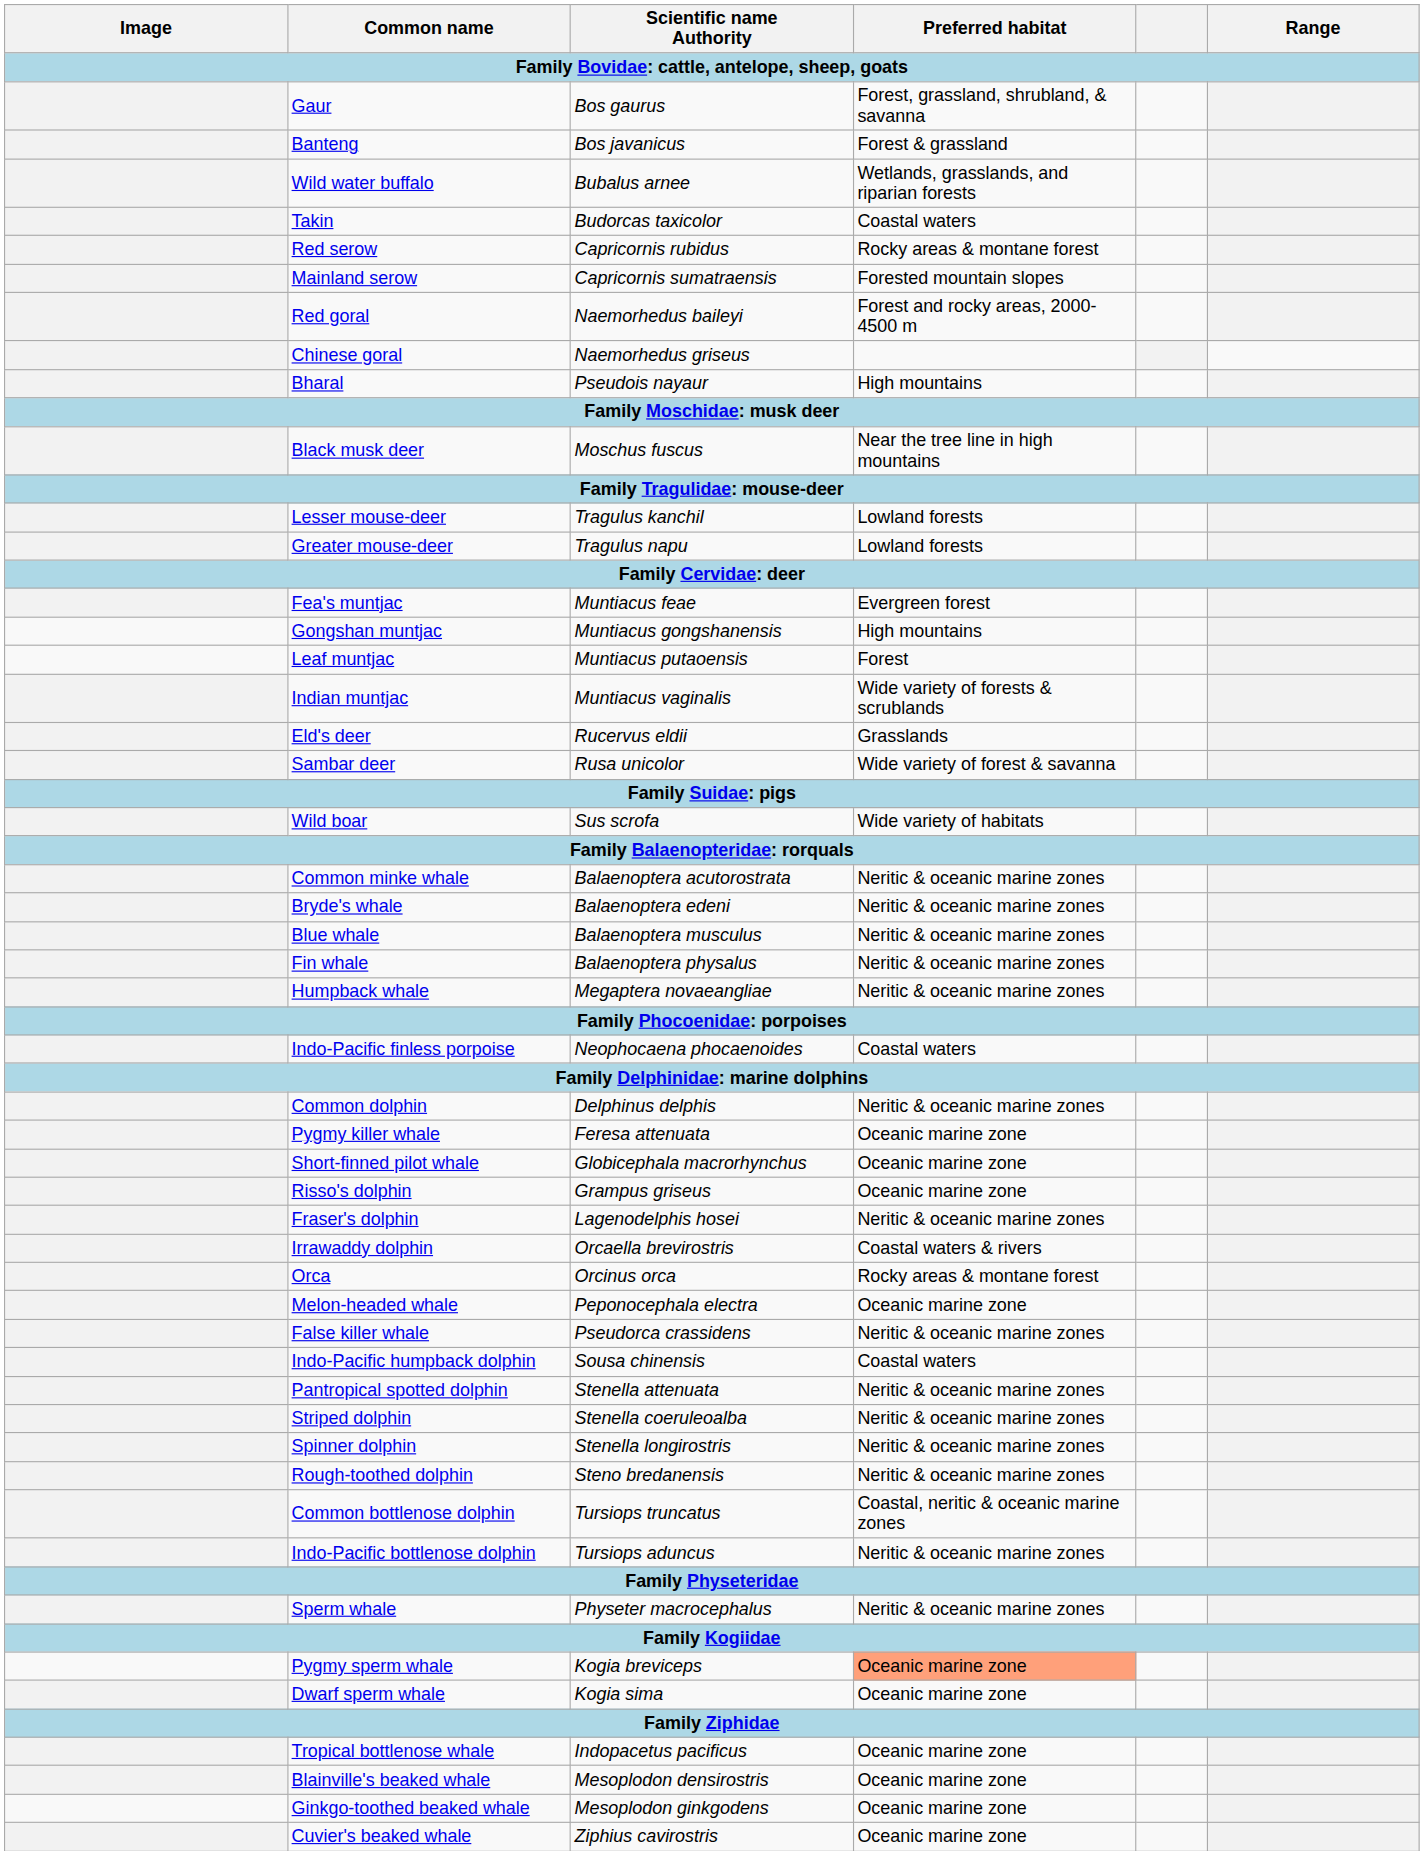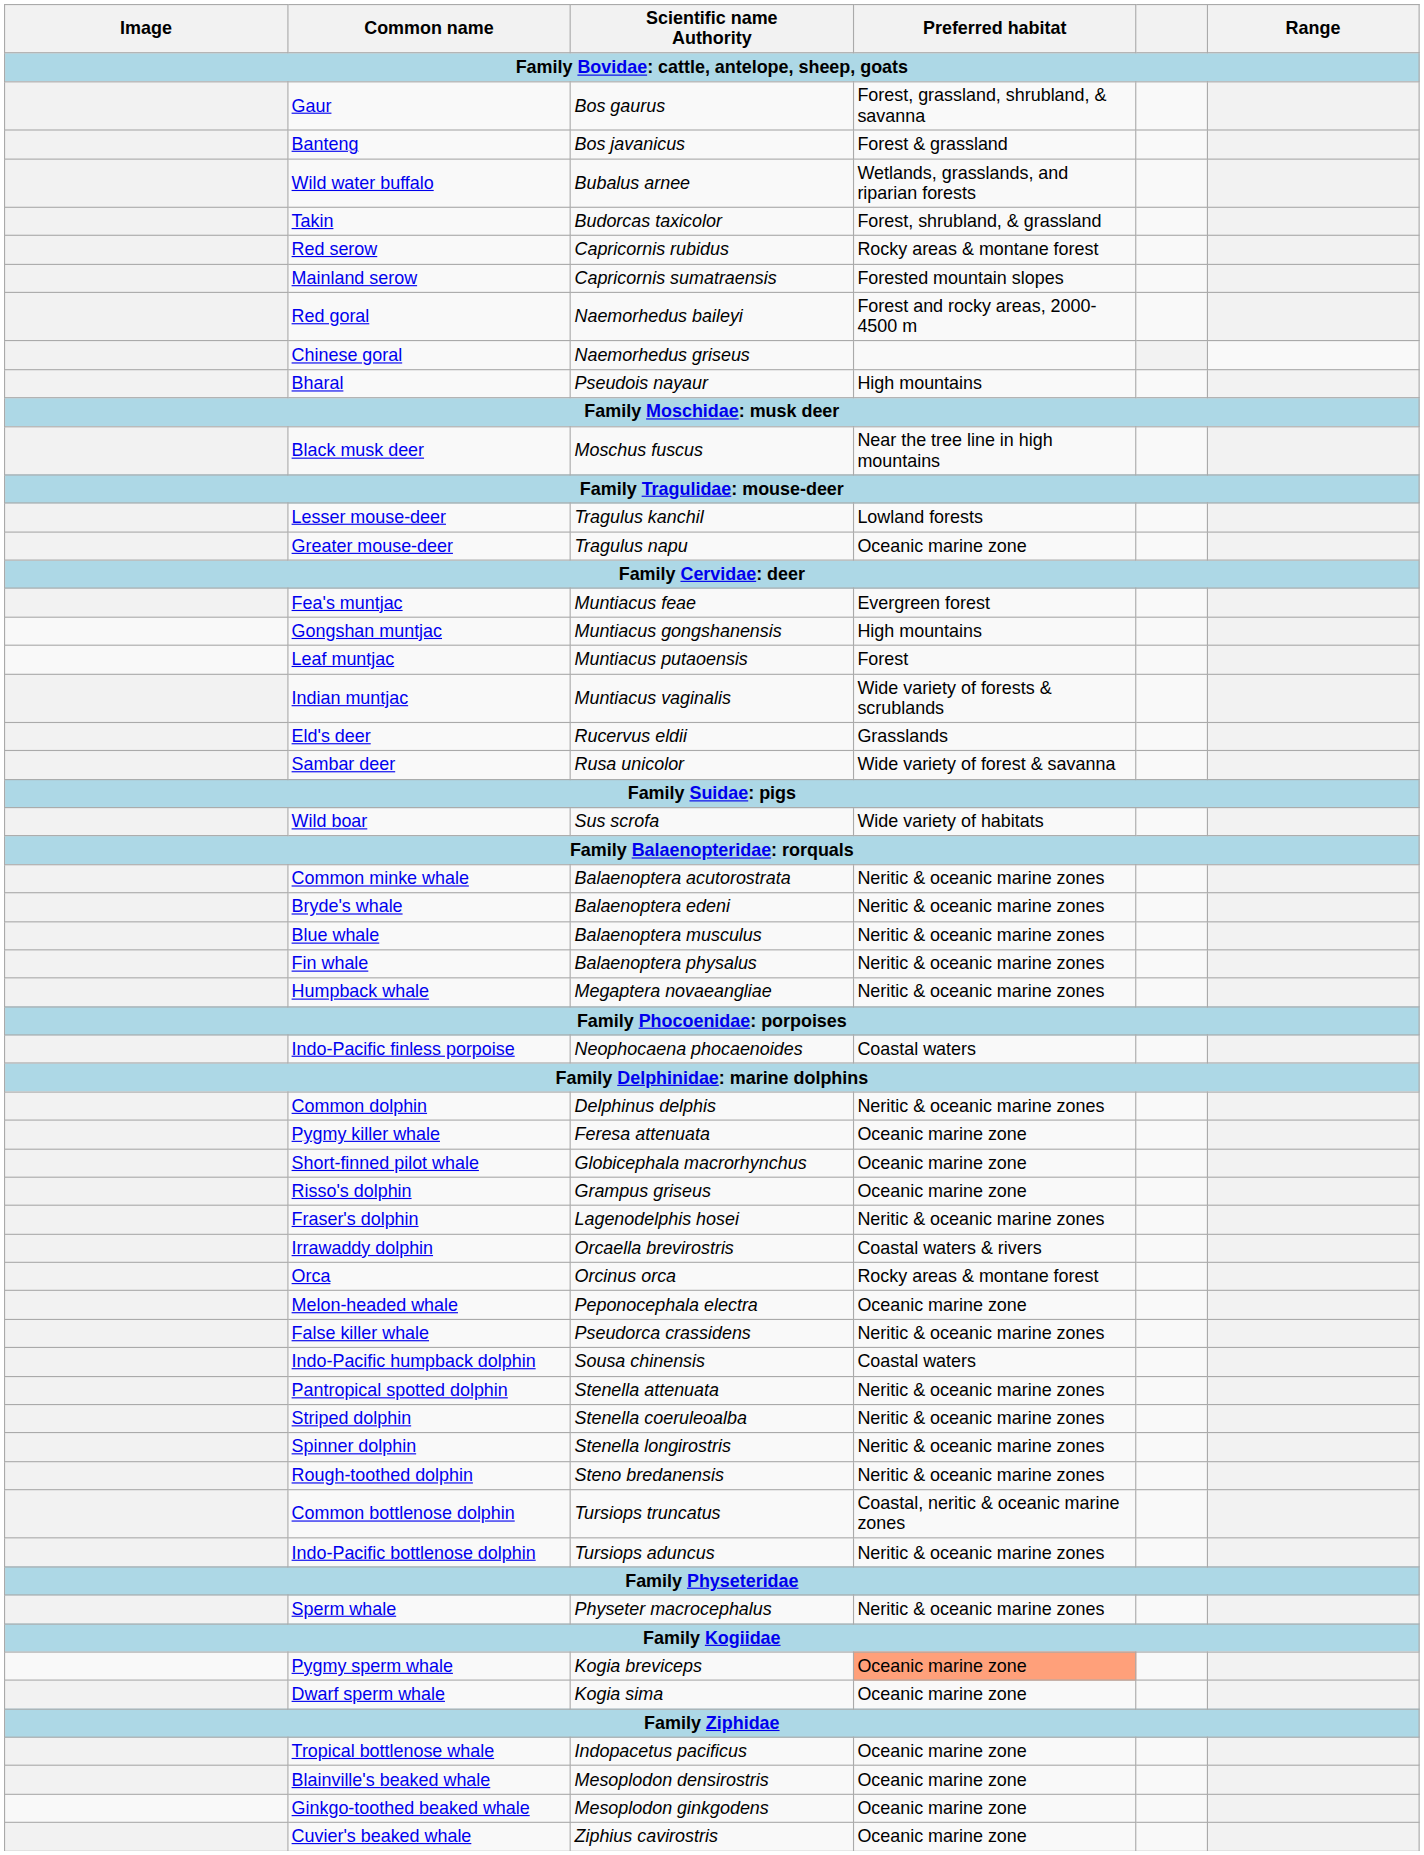Takin | Preferred habitat: Coastal waters -> Forest, shrubland, & grassland
Greater mouse-deer | Preferred habitat: Lowland forests -> Oceanic marine zone
